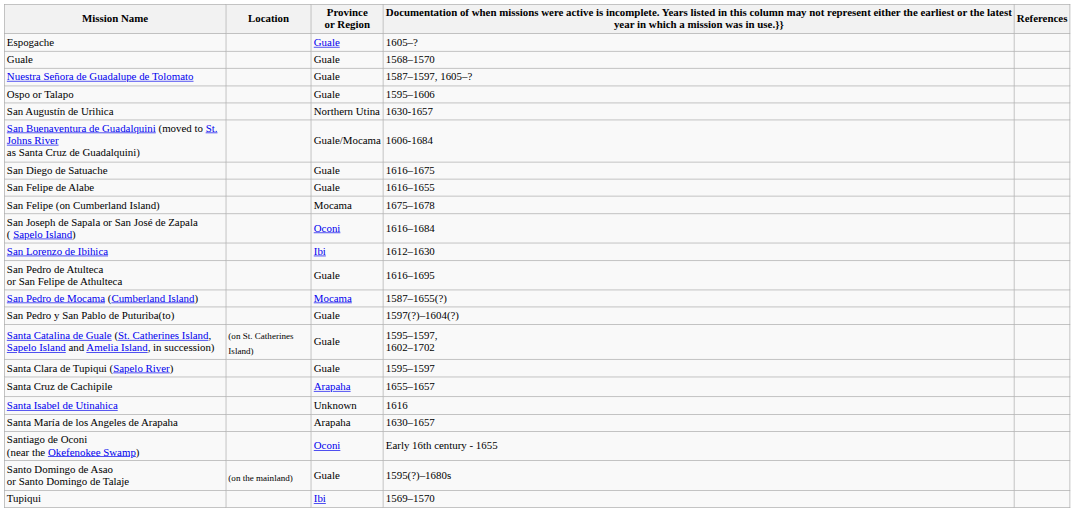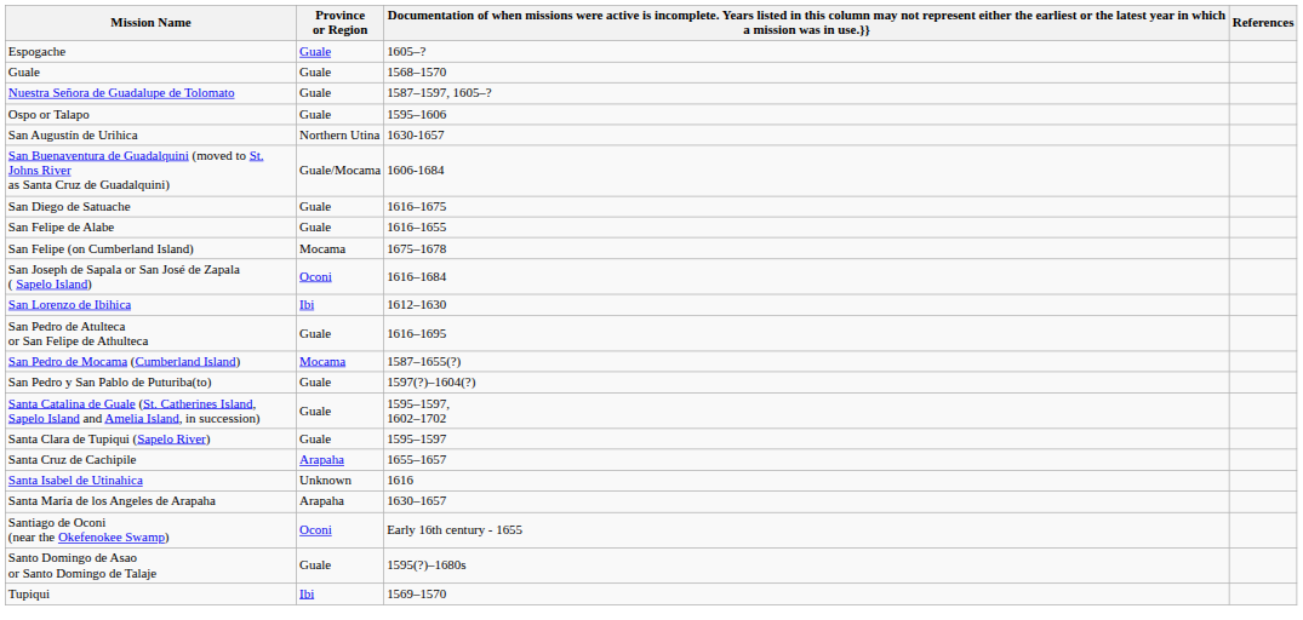- column: Location | (on St. Catherines Island) | (on the mainland)
